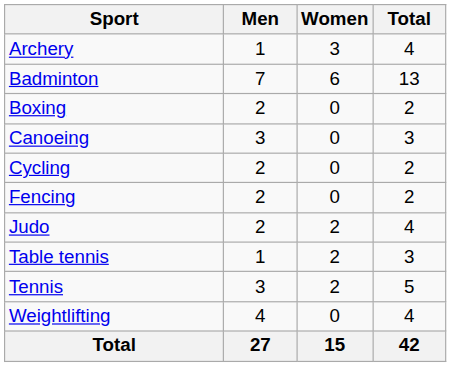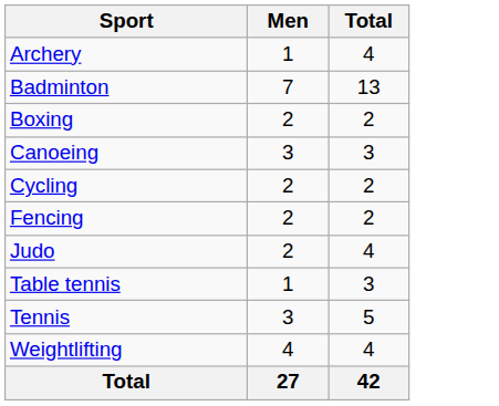- column: Women | 3 | 6 | 0 | 0 | 0 | 0 | 2 | 2 | 2 | 0 | 15
